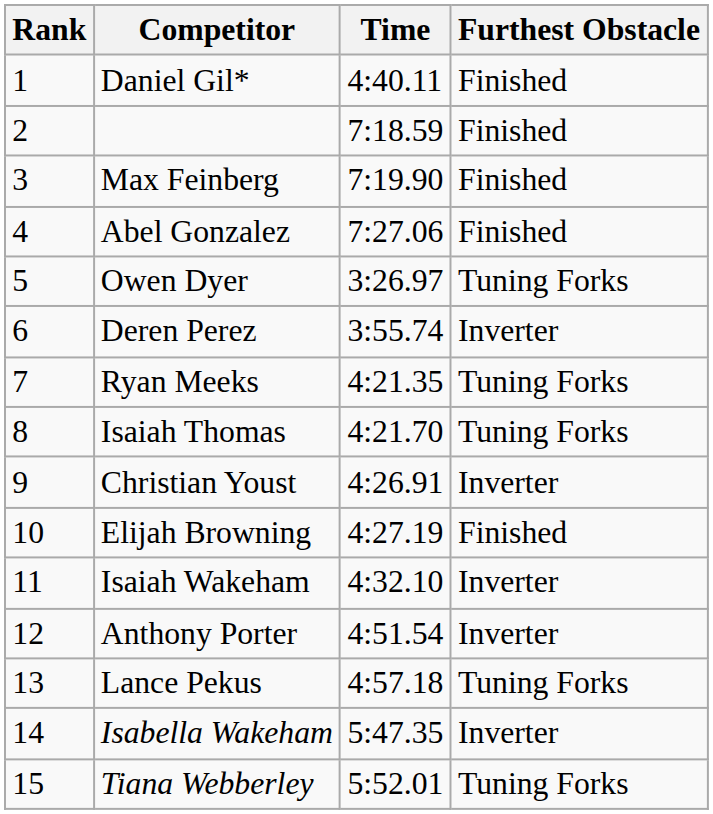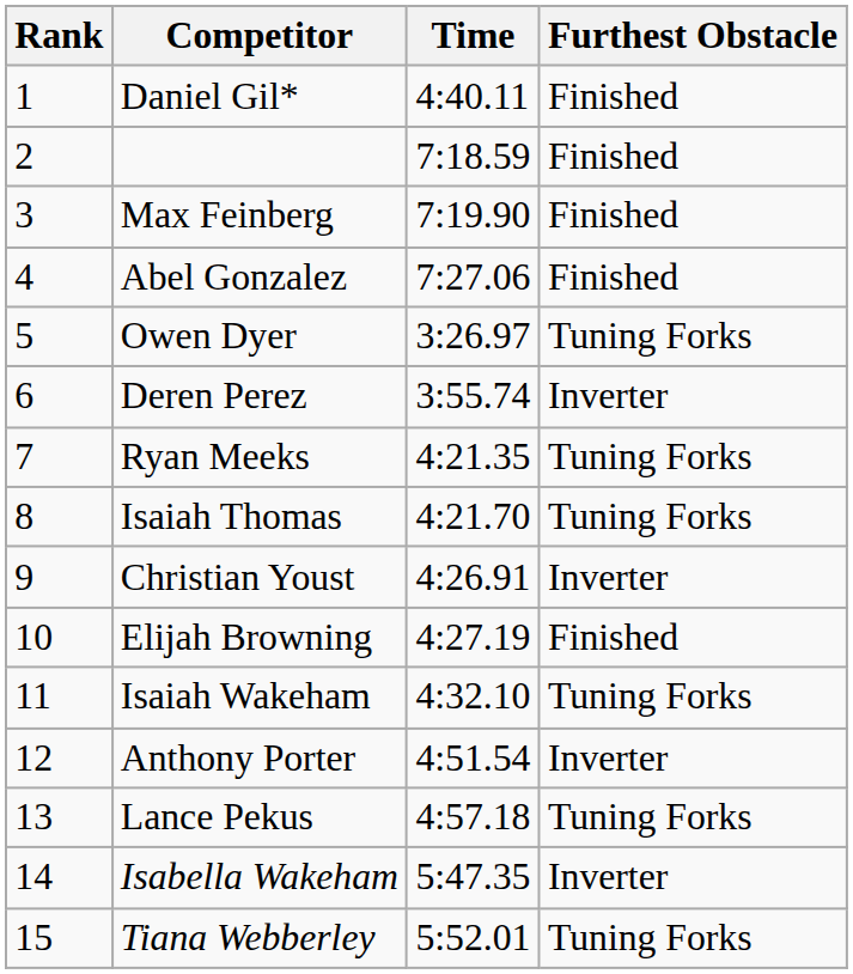Isaiah Wakeham | Furthest Obstacle: Inverter -> Tuning Forks
